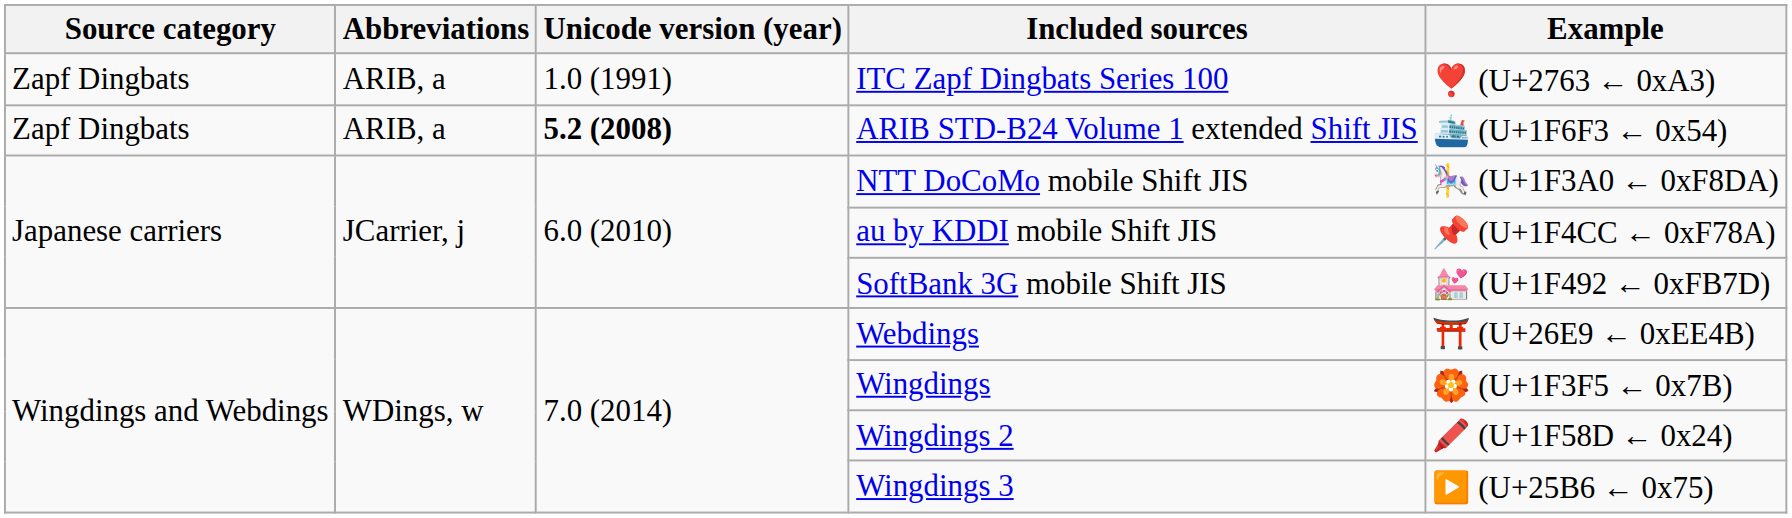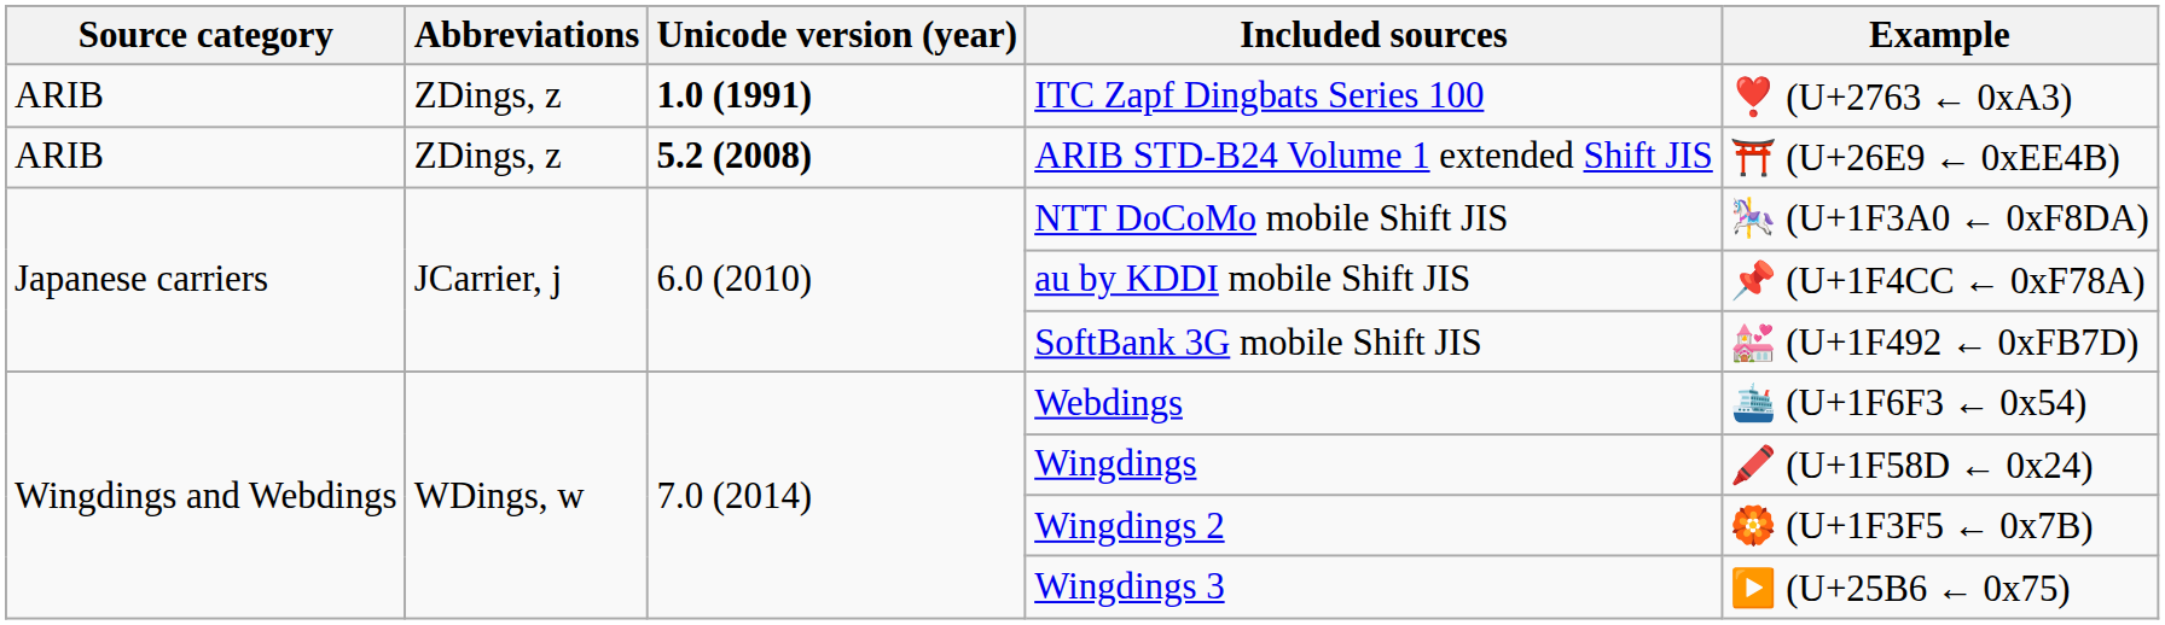ITC Zapf Dingbats Series 100 | Source category: Zapf Dingbats -> ARIB
ITC Zapf Dingbats Series 100 | Abbreviations: ARIB, a -> ZDings, z
ITC Zapf Dingbats Series 100 | Unicode version (year): normal -> bold
ARIB STD-B24 Volume 1 extended Shift JIS | Source category: Zapf Dingbats -> ARIB
ARIB STD-B24 Volume 1 extended Shift JIS | Abbreviations: ARIB, a -> ZDings, z
ARIB STD-B24 Volume 1 extended Shift JIS | Example: 🛳️ (U+1F6F3 ← 0x54) -> ⛩️ (U+26E9 ← 0xEE4B)
Webdings | Example: ⛩️ (U+26E9 ← 0xEE4B) -> 🛳️ (U+1F6F3 ← 0x54)
Wingdings | Example: 🏵️ (U+1F3F5 ← 0x7B) -> 🖍️ (U+1F58D ← 0x24)
Wingdings 2 | Example: 🖍️ (U+1F58D ← 0x24) -> 🏵️ (U+1F3F5 ← 0x7B)
